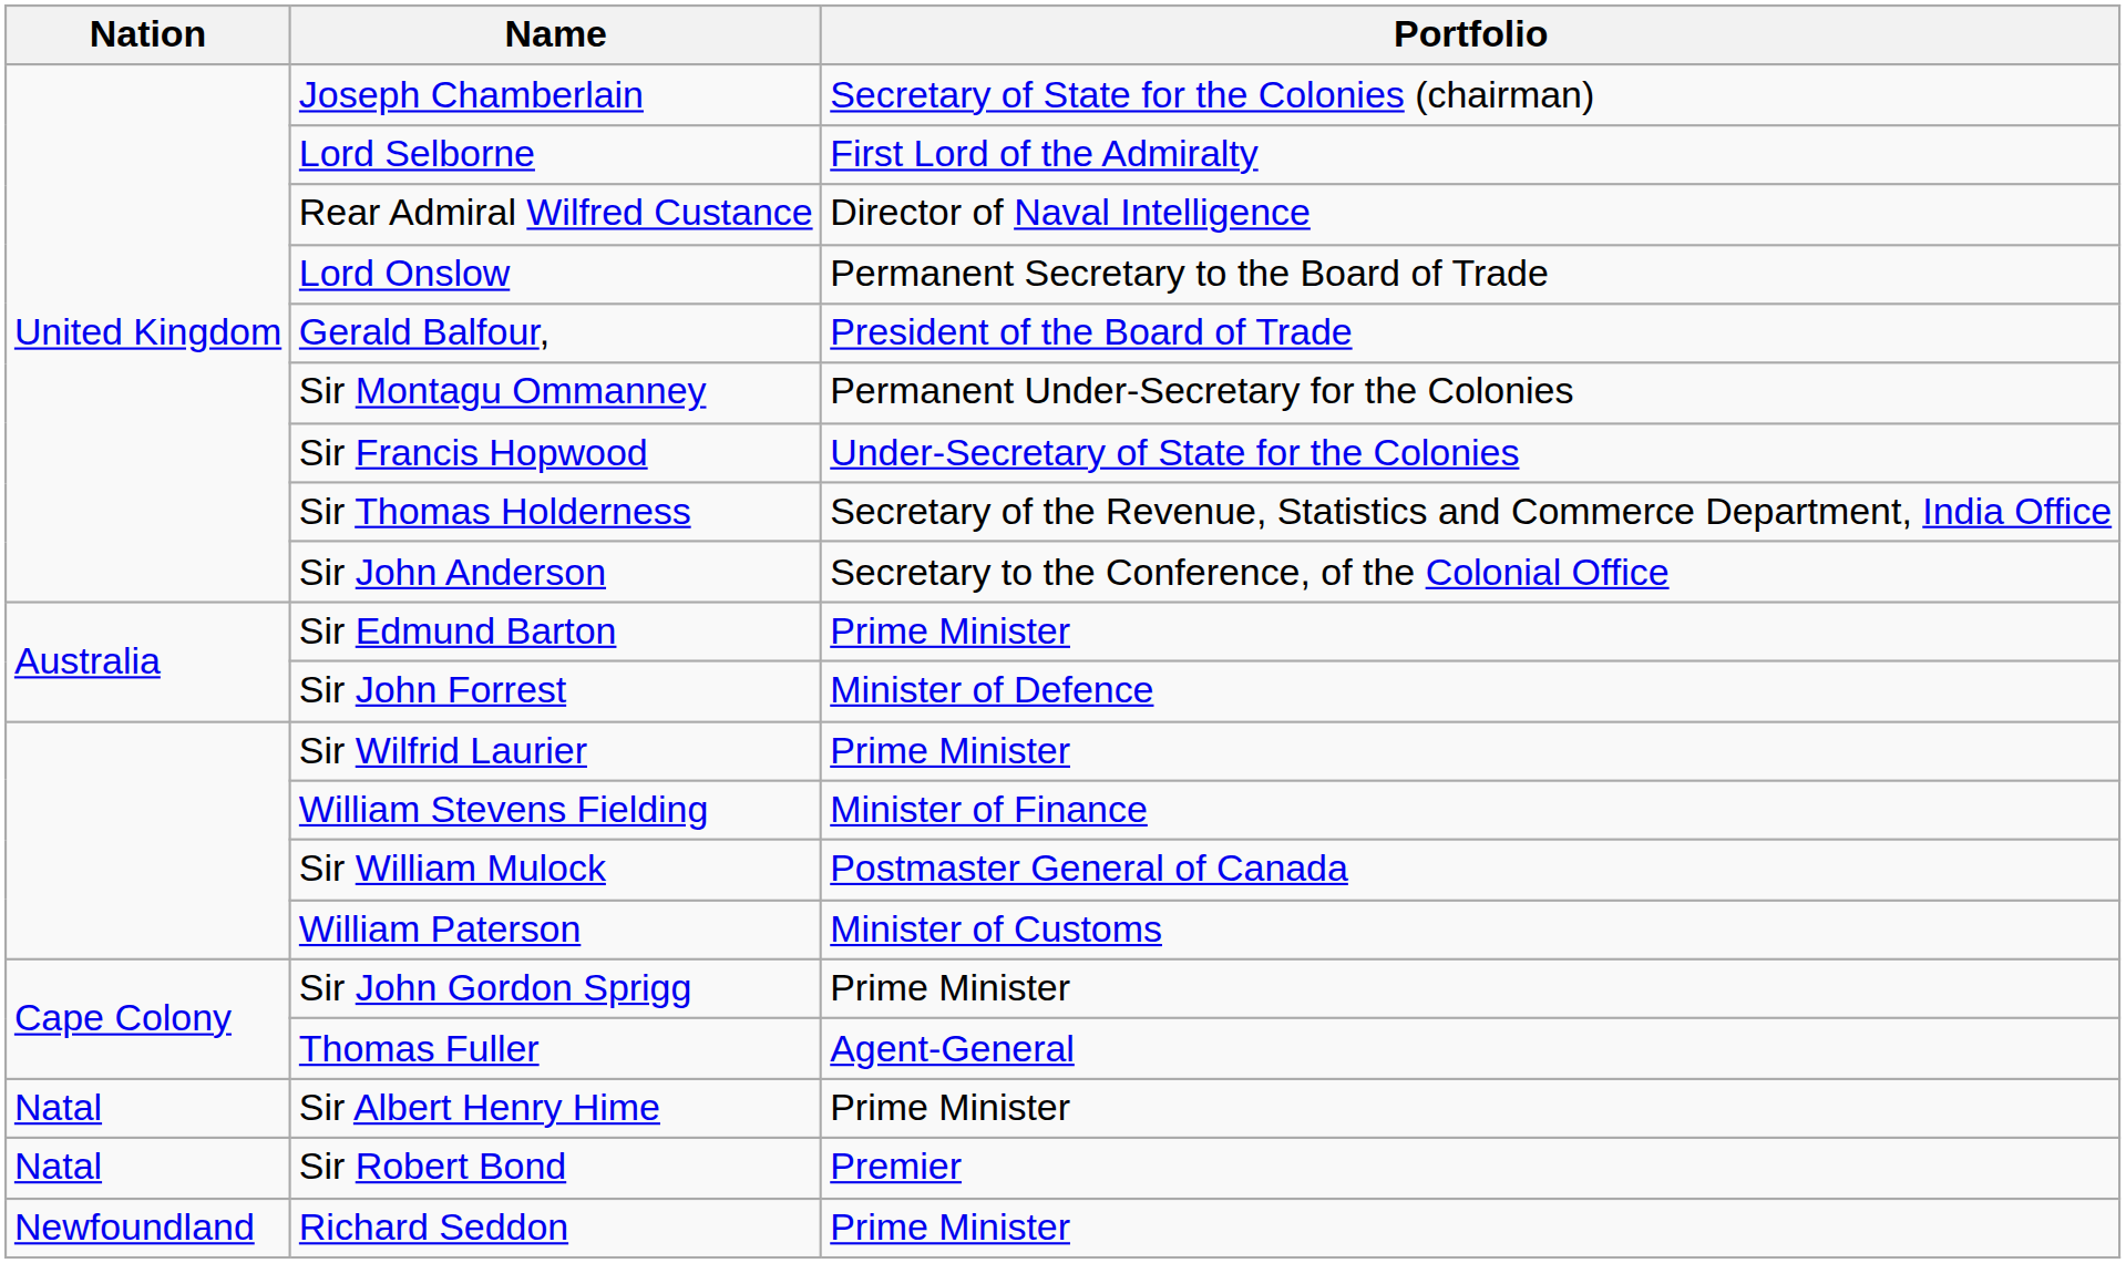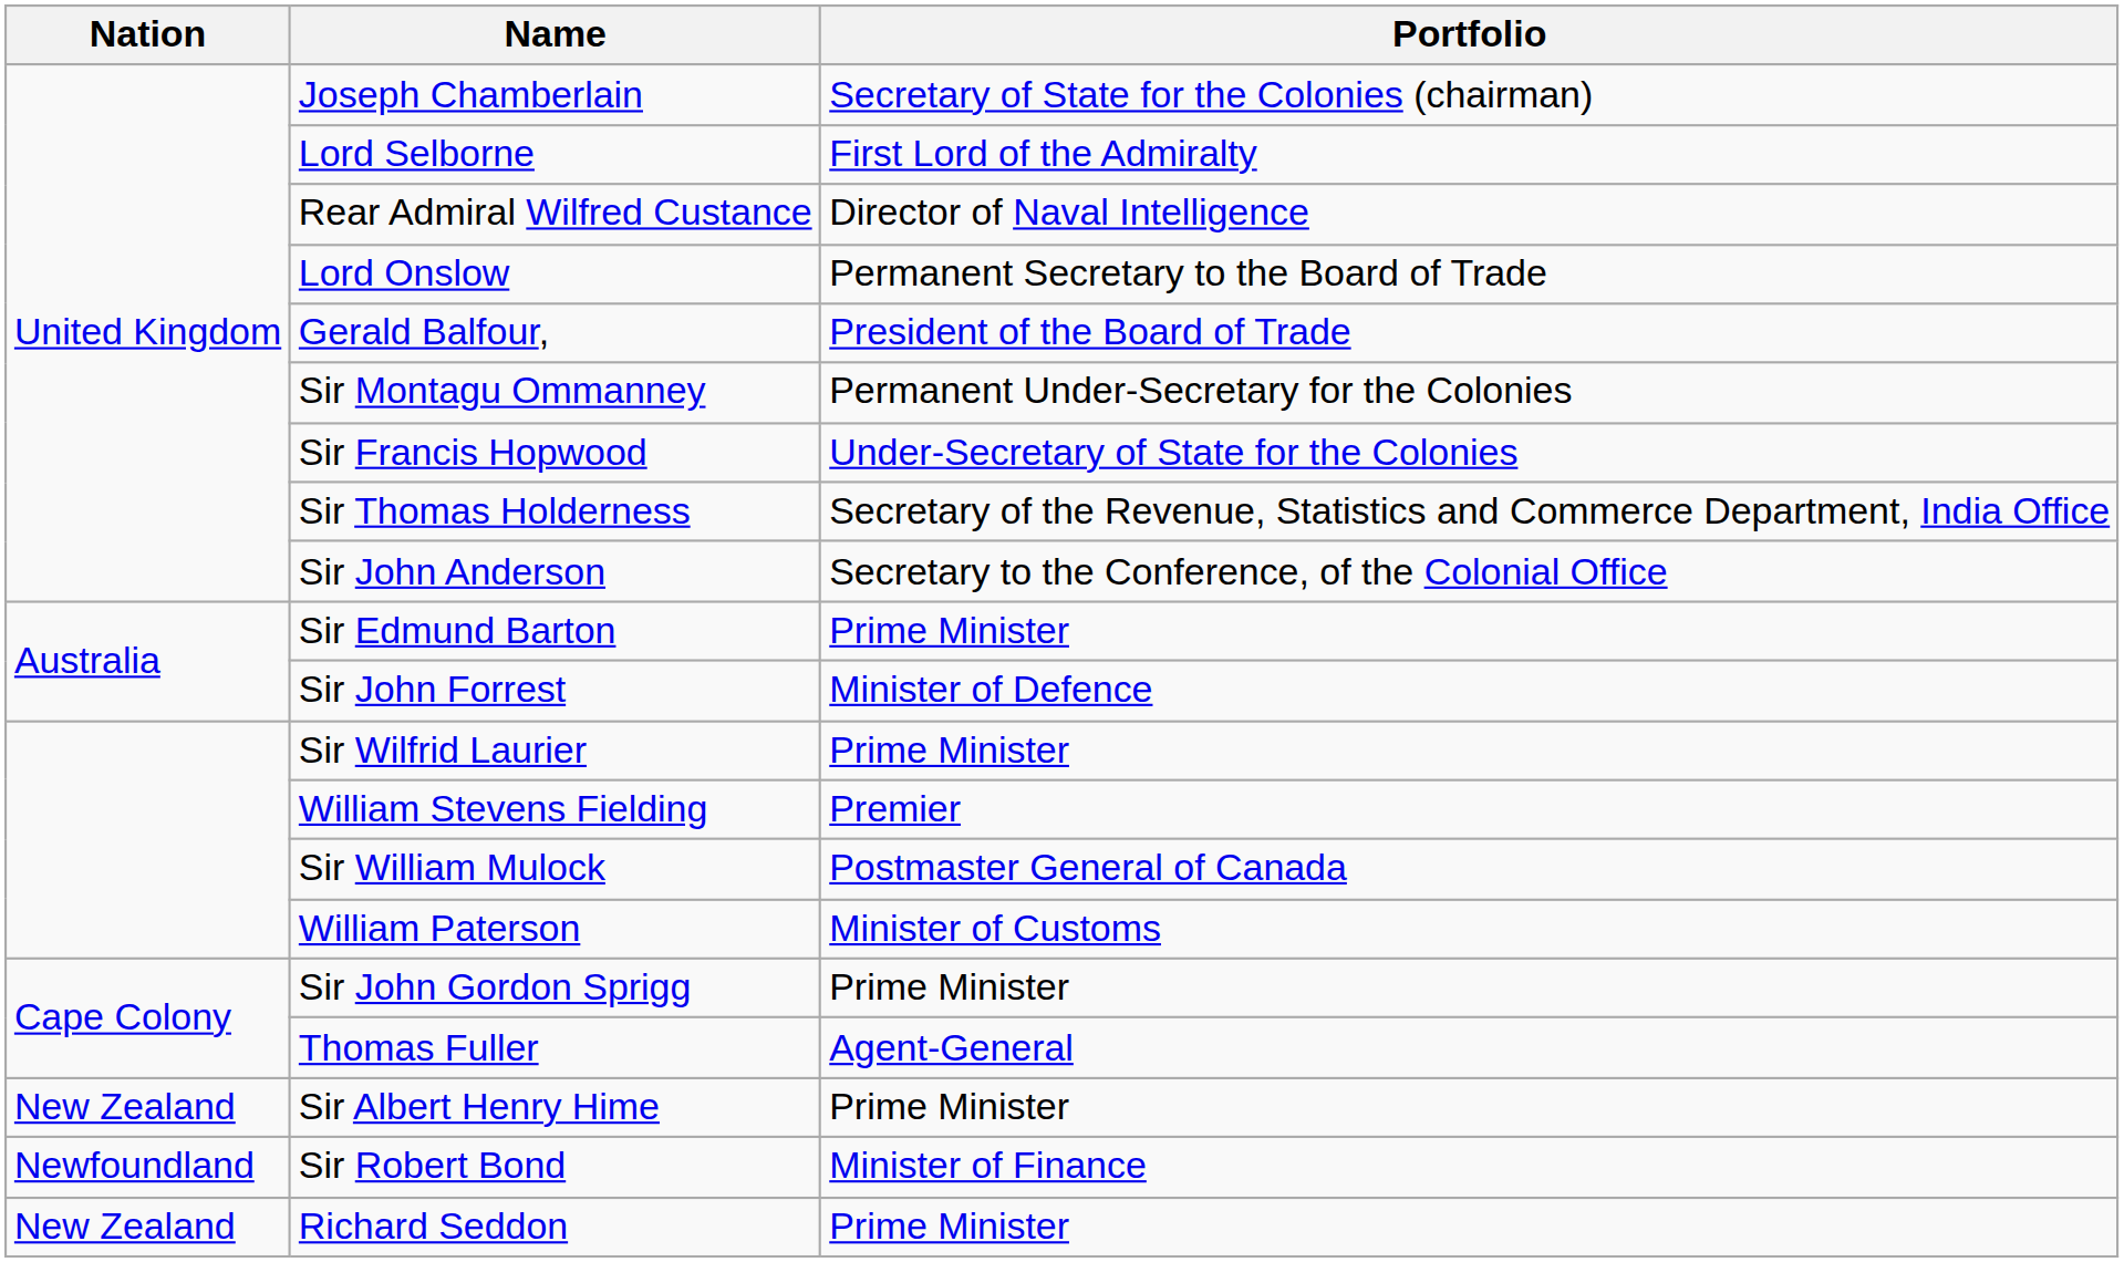William Stevens Fielding | Portfolio: Minister of Finance -> Premier
Sir Albert Henry Hime | Nation: Natal -> New Zealand
Sir Robert Bond | Nation: Natal -> Newfoundland
Sir Robert Bond | Portfolio: Premier -> Minister of Finance
Richard Seddon | Nation: Newfoundland -> New Zealand
